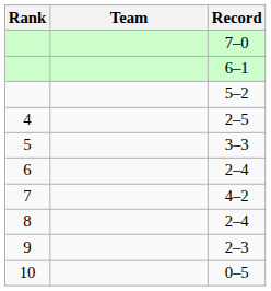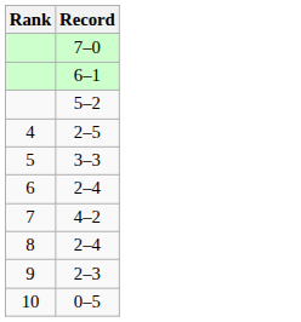- column: Team
